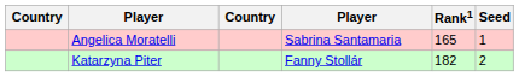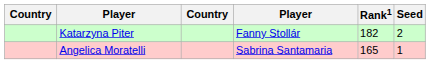rows swapped: Angelica Moratelli <-> Katarzyna Piter
